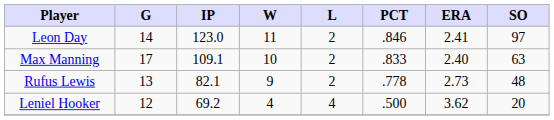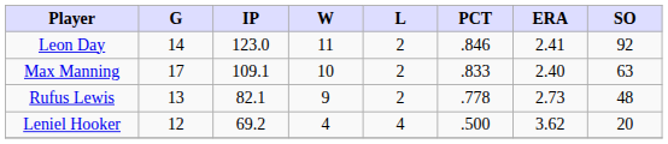Leon Day | SO: 97 -> 92
